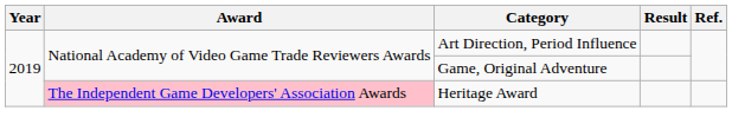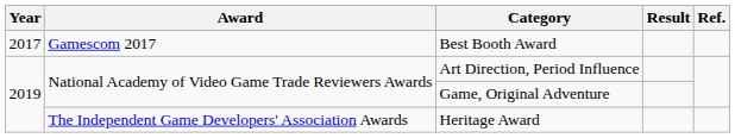+ row: 2017 | Gamescom 2017 | Best Booth Award
Heritage Award | Award: pink background -> no background
